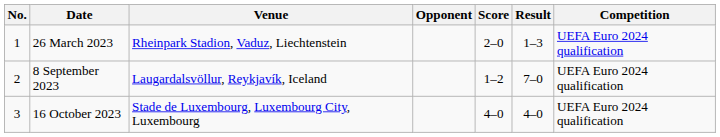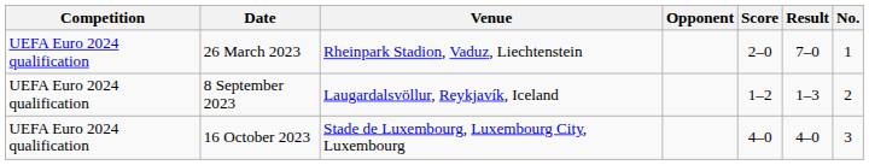columns swapped: No. <-> Competition
26 March 2023 | Result: 1–3 -> 7–0
8 September 2023 | Result: 7–0 -> 1–3
